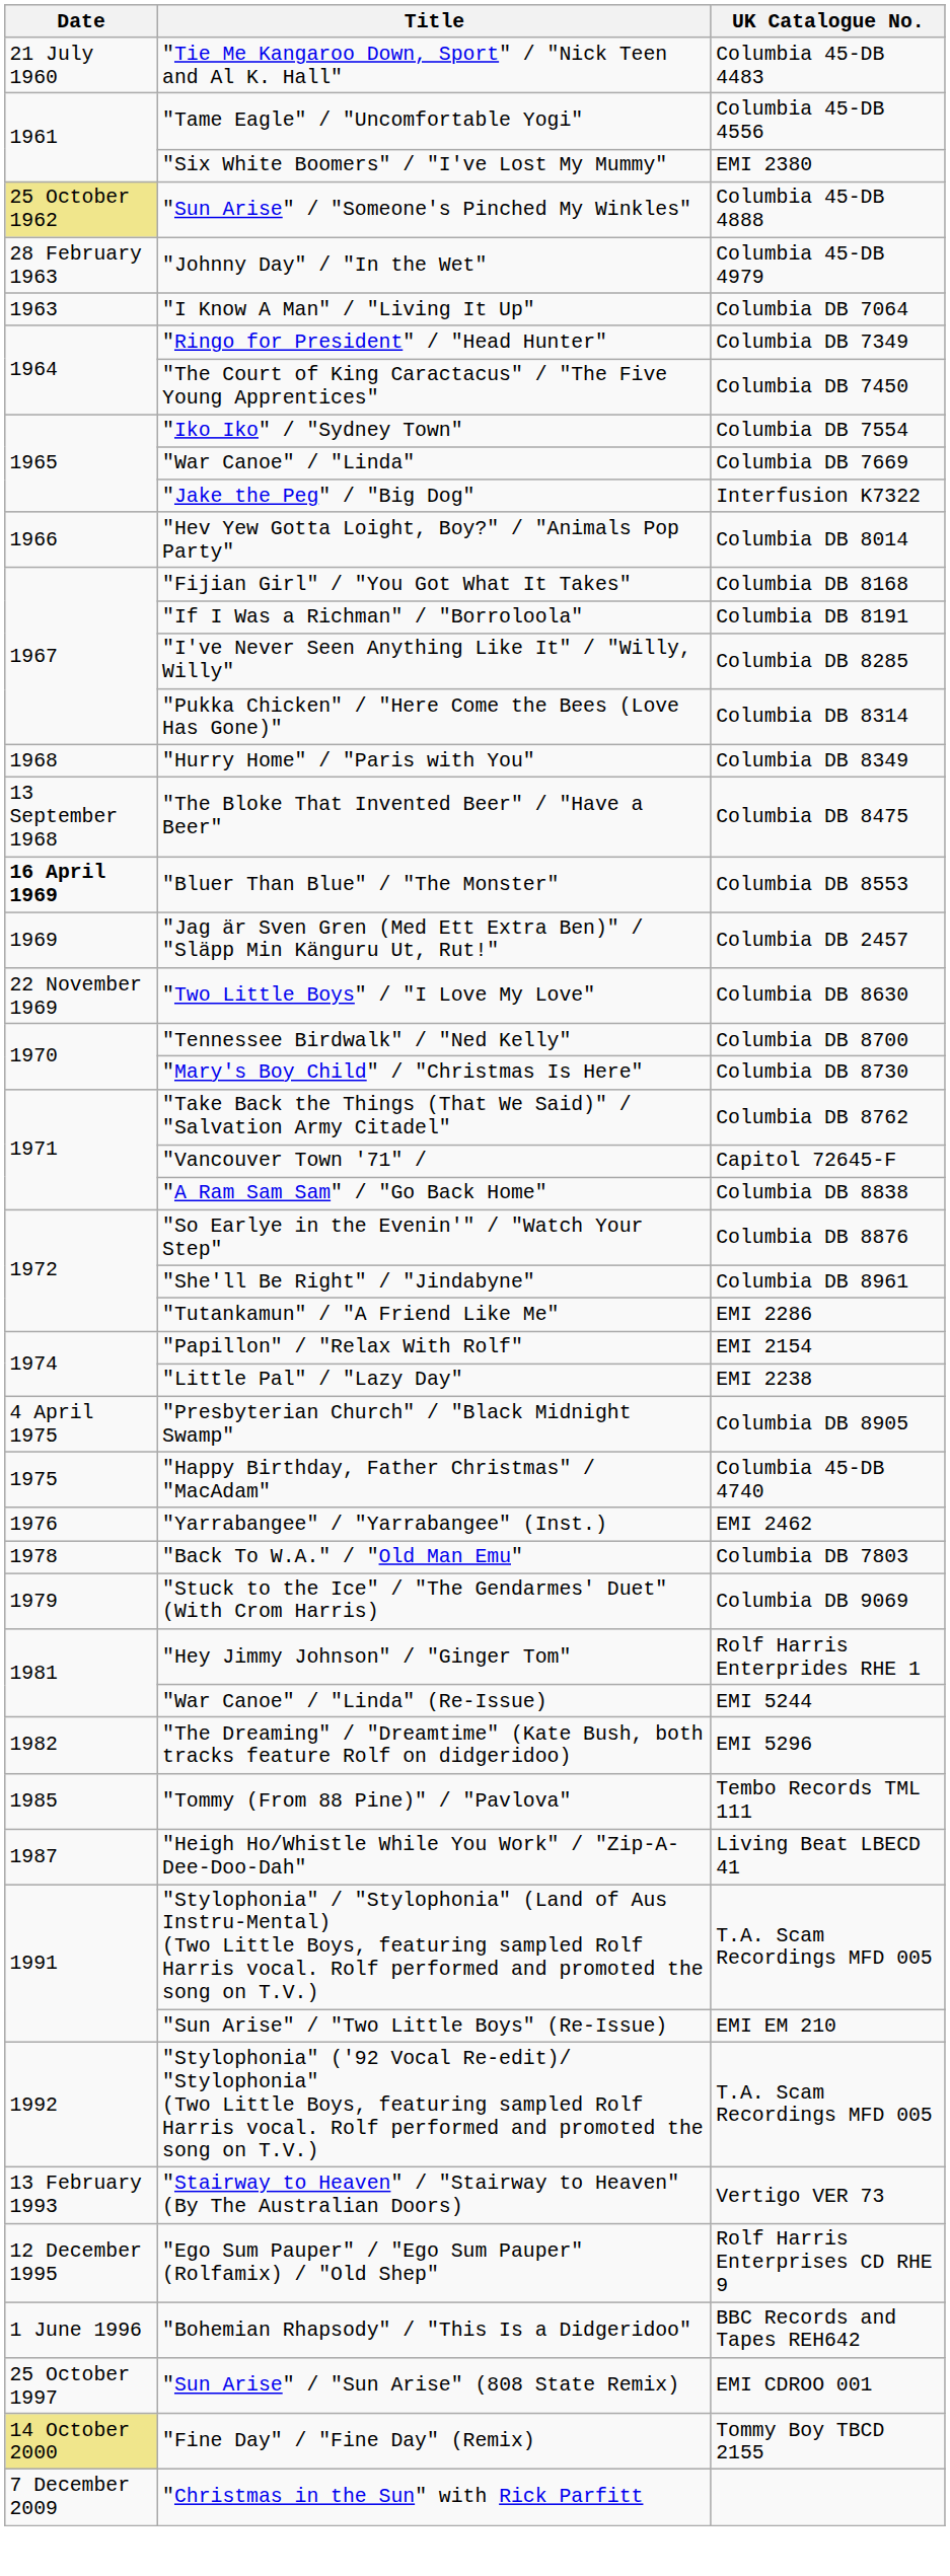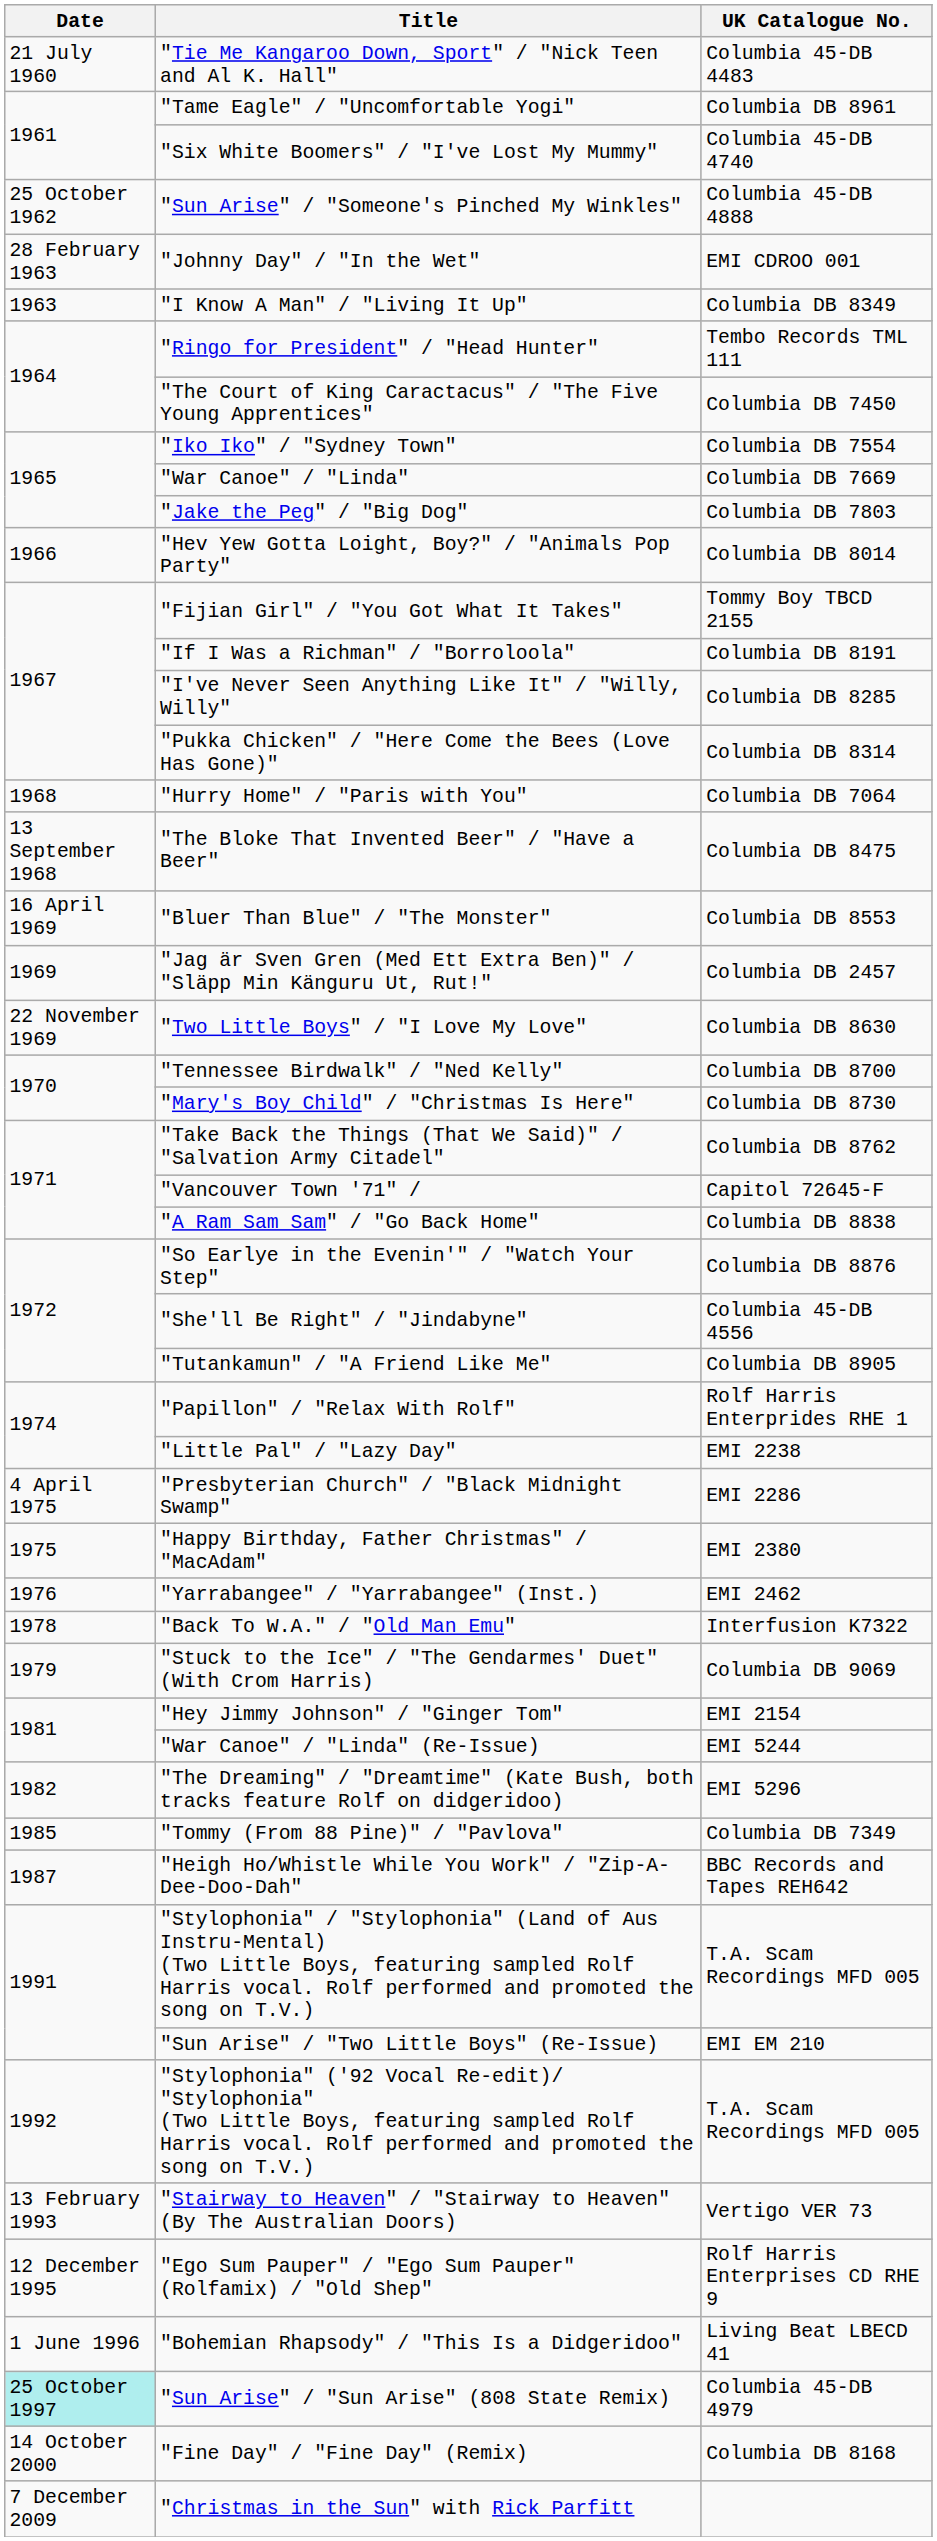"Tame Eagle" / "Uncomfortable Yogi" | UK Catalogue No.: Columbia 45-DB 4556 -> Columbia DB 8961
"Six White Boomers" / "I've Lost My Mummy" | UK Catalogue No.: EMI 2380 -> Columbia 45-DB 4740
"Sun Arise" / "Someone's Pinched My Winkles" | Date: khaki background -> no background
"Johnny Day" / "In the Wet" | UK Catalogue No.: Columbia 45-DB 4979 -> EMI CDROO 001
"I Know A Man" / "Living It Up" | UK Catalogue No.: Columbia DB 7064 -> Columbia DB 8349
"Ringo for President" / "Head Hunter" | UK Catalogue No.: Columbia DB 7349 -> Tembo Records TML 111
"Jake the Peg" / "Big Dog" | UK Catalogue No.: Interfusion K7322 -> Columbia DB 7803
"Fijian Girl" / "You Got What It Takes" | UK Catalogue No.: Columbia DB 8168 -> Tommy Boy TBCD 2155
"Hurry Home" / "Paris with You" | UK Catalogue No.: Columbia DB 8349 -> Columbia DB 7064
"Bluer Than Blue" / "The Monster" | Date: bold -> normal
"She'll Be Right" / "Jindabyne" | UK Catalogue No.: Columbia DB 8961 -> Columbia 45-DB 4556
"Tutankamun" / "A Friend Like Me" | UK Catalogue No.: EMI 2286 -> Columbia DB 8905
"Papillon" / "Relax With Rolf" | UK Catalogue No.: EMI 2154 -> Rolf Harris Enterprides RHE 1
"Presbyterian Church" / "Black Midnight Swamp" | UK Catalogue No.: Columbia DB 8905 -> EMI 2286
"Happy Birthday, Father Christmas" / "MacAdam" | UK Catalogue No.: Columbia 45-DB 4740 -> EMI 2380
"Back To W.A." / "Old Man Emu" | UK Catalogue No.: Columbia DB 7803 -> Interfusion K7322
"Hey Jimmy Johnson" / "Ginger Tom" | UK Catalogue No.: Rolf Harris Enterprides RHE 1 -> EMI 2154
"Tommy (From 88 Pine)" / "Pavlova" | UK Catalogue No.: Tembo Records TML 111 -> Columbia DB 7349
"Heigh Ho/Whistle While You Work" / "Zip-A-Dee-Doo-Dah" | UK Catalogue No.: Living Beat LBECD 41 -> BBC Records and Tapes REH642
"Bohemian Rhapsody" / "This Is a Didgeridoo" | UK Catalogue No.: BBC Records and Tapes REH642 -> Living Beat LBECD 41
"Sun Arise" / "Sun Arise" (808 State Remix) | Date: no background -> paleturquoise background
"Sun Arise" / "Sun Arise" (808 State Remix) | UK Catalogue No.: EMI CDROO 001 -> Columbia 45-DB 4979
"Fine Day" / "Fine Day" (Remix) | Date: khaki background -> no background
"Fine Day" / "Fine Day" (Remix) | UK Catalogue No.: Tommy Boy TBCD 2155 -> Columbia DB 8168
